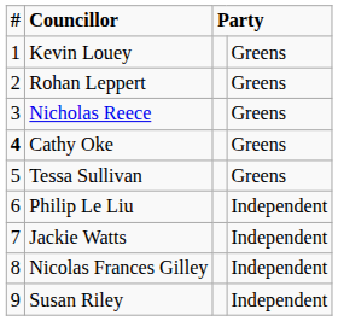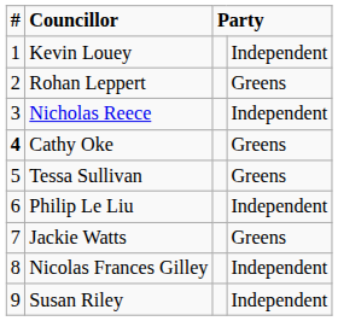Kevin Louey | column 4: Greens -> Independent
Nicholas Reece | column 4: Greens -> Independent
Jackie Watts | column 4: Independent -> Greens
